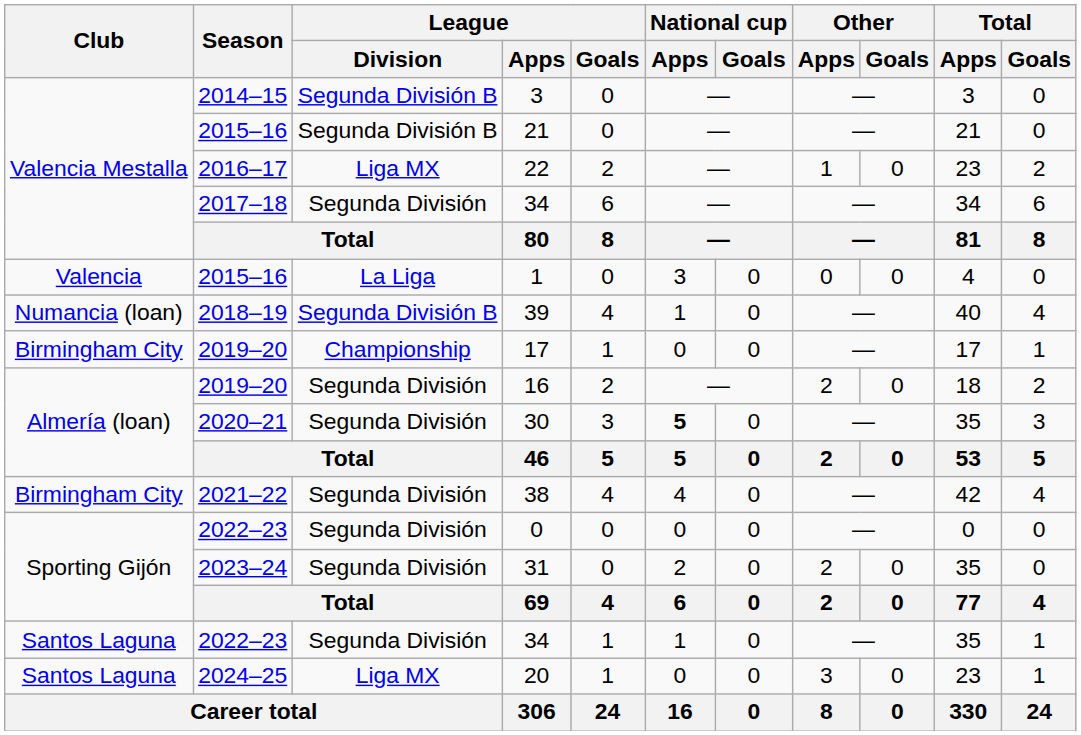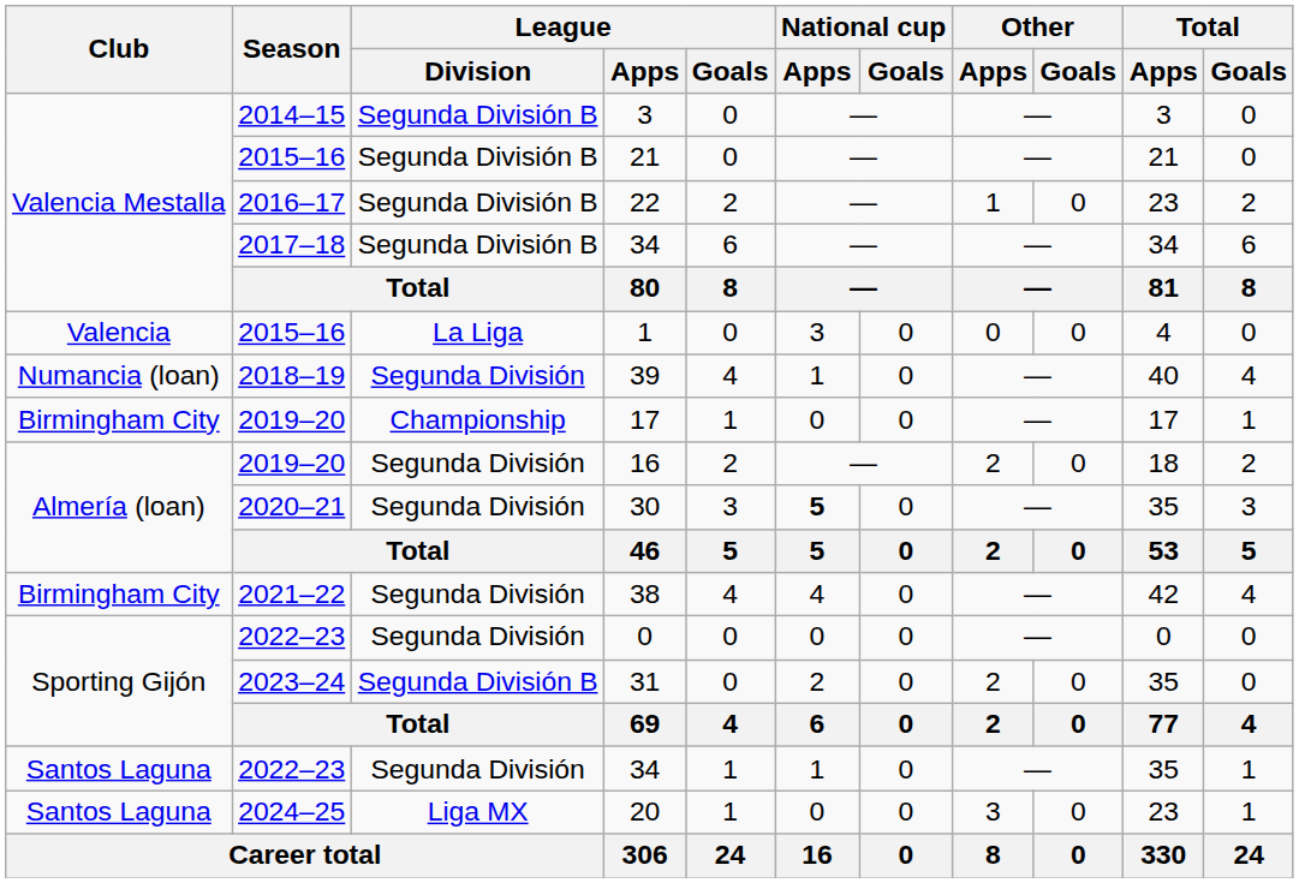22 | League / Division: Liga MX -> Segunda División B
2017–18 / 34 | League / Division: Segunda División -> Segunda División B
39 | League / Division: Segunda División B -> Segunda División
31 | League / Division: Segunda División -> Segunda División B
